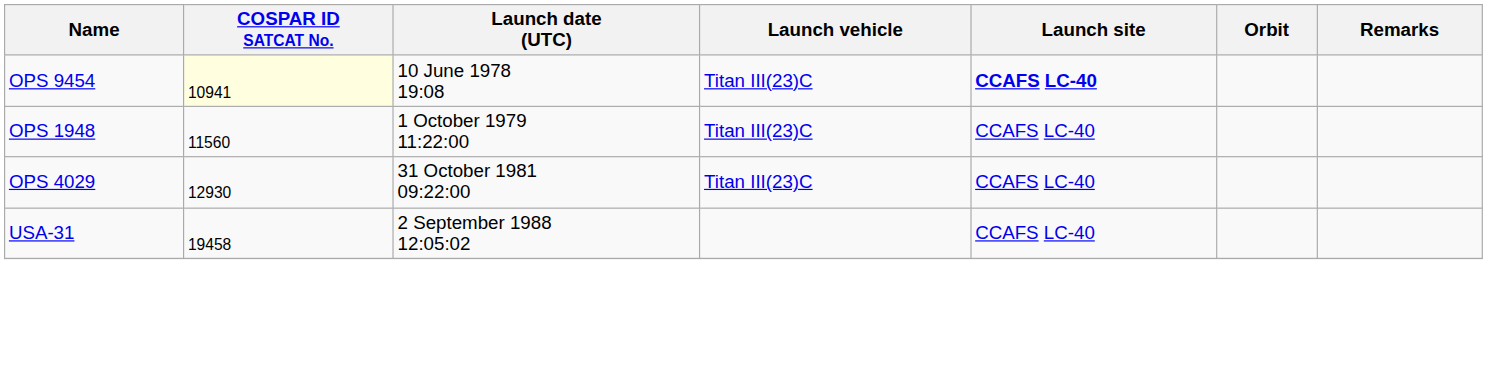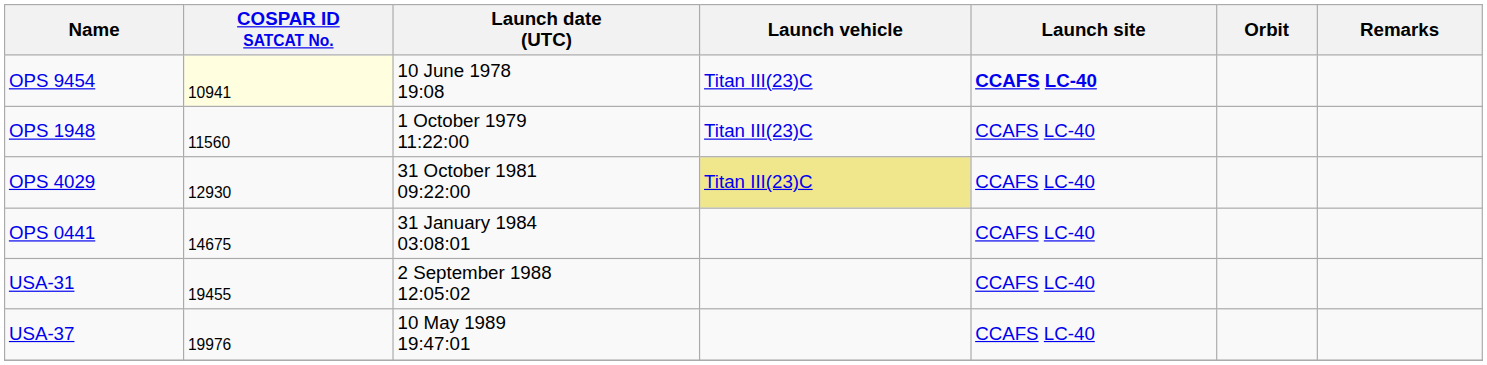OPS 4029 | Launch vehicle: no background -> khaki background
+ row: OPS 0441 | 14675 | 31 January 1984 03:08:01 | CCAFS LC-40
USA-31 | COSPAR ID SATCAT No.: 19458 -> 19455
+ row: USA-37 | 19976 | 10 May 1989 19:47:01 | CCAFS LC-40
